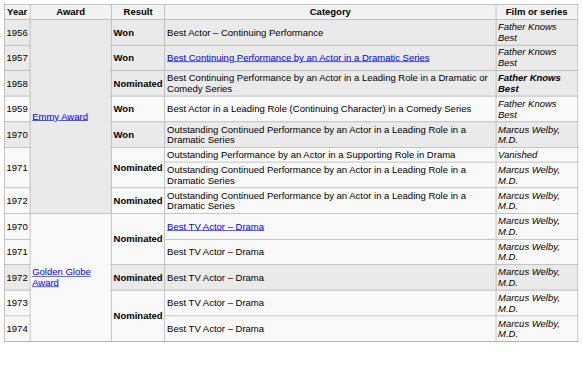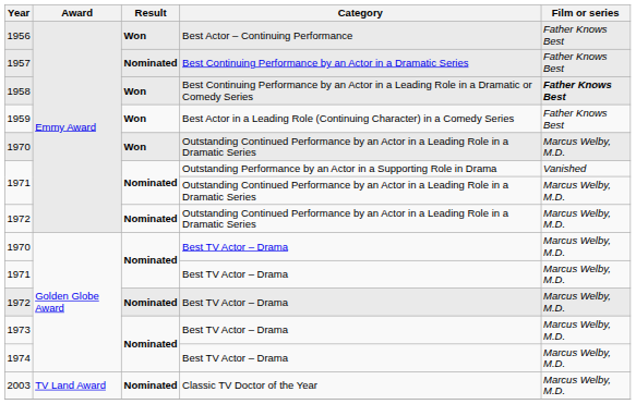1957 | Result: Won -> Nominated
1958 | Result: Nominated -> Won
+ row: 2003 | TV Land Award | Nominated | Classic TV Doctor of the Year | Marcus Welby, M.D.
